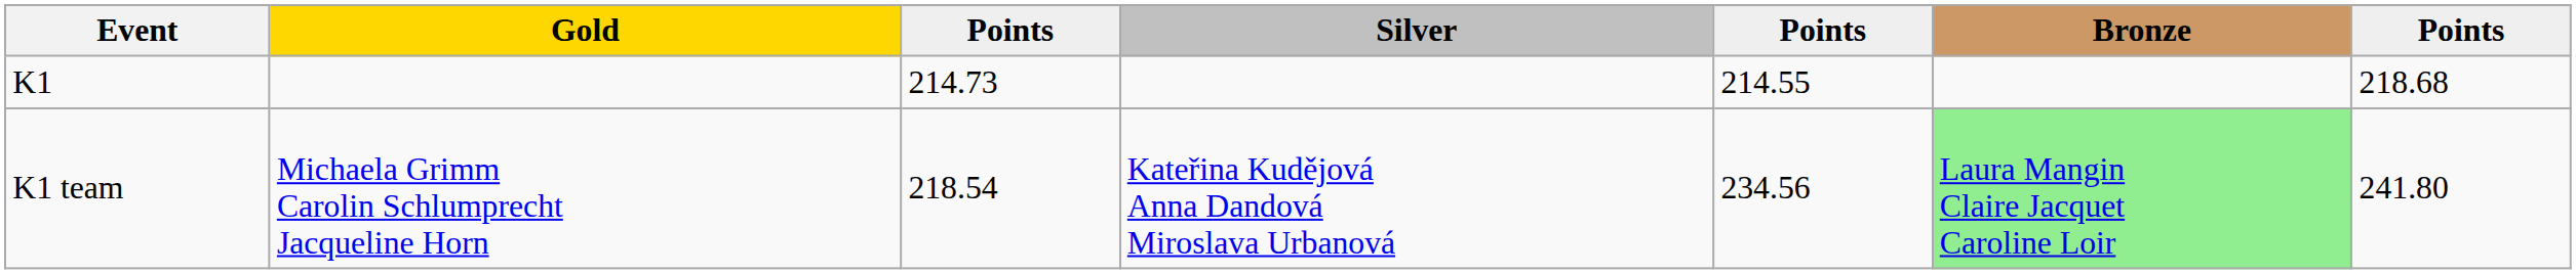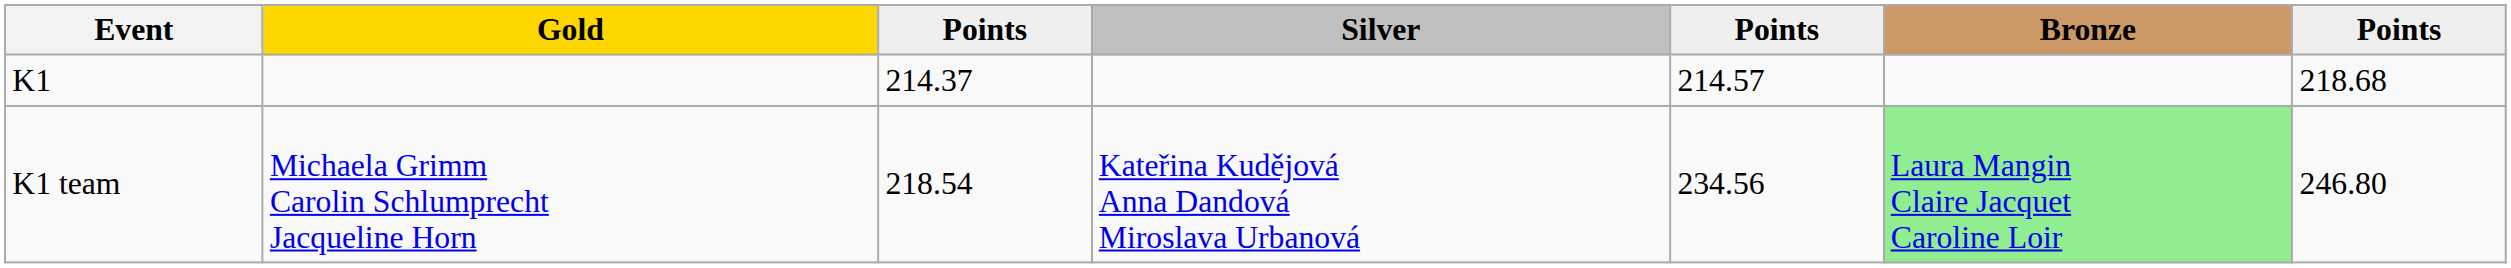K1 | column 3: 214.73 -> 214.37
K1 | column 5: 214.55 -> 214.57
K1 team | column 7: 241.80 -> 246.80
